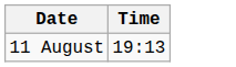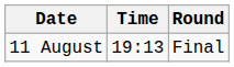+ column: Round | Final
